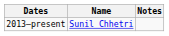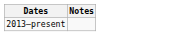- column: Name | Sunil Chhetri
